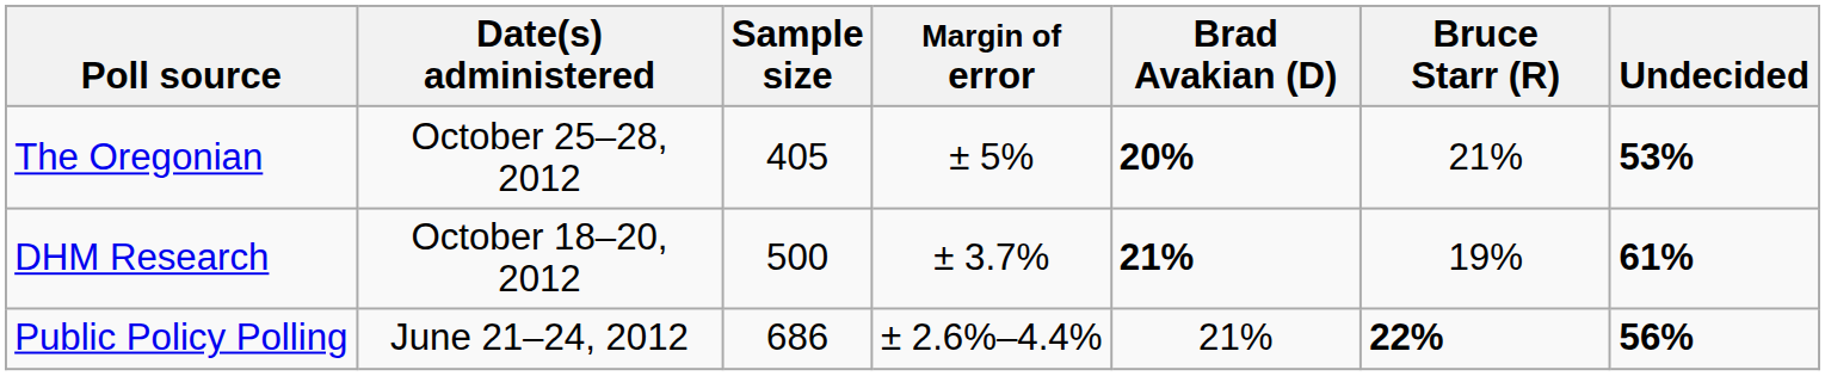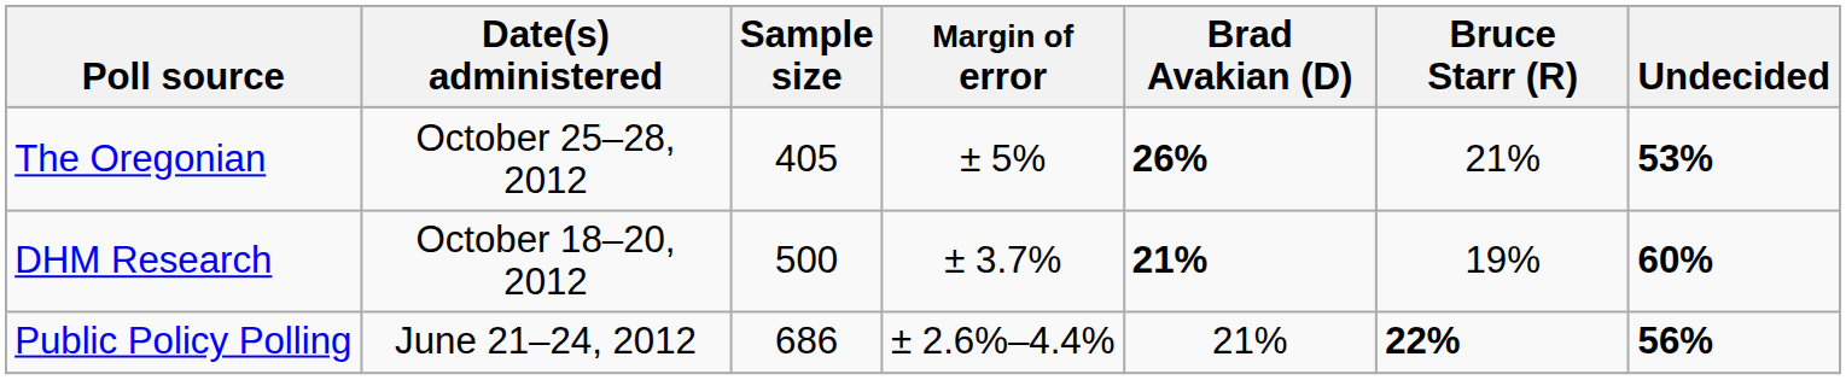The Oregonian | Brad Avakian (D): 20% -> 26%
DHM Research | Undecided: 61% -> 60%
